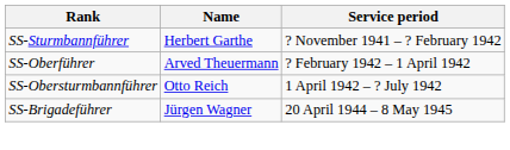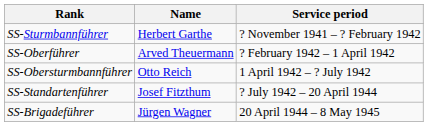+ row: SS-Standartenführer | Josef Fitzthum | ? July 1942 – 20 April 1944
